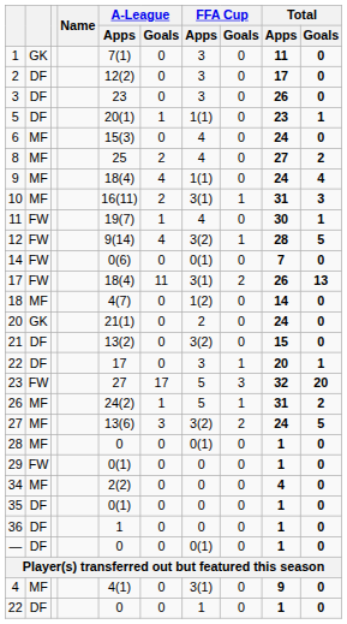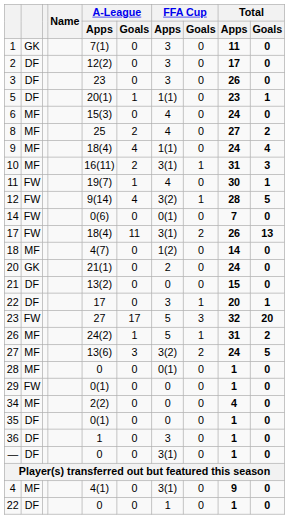21 | FFA Cup / Apps: 3(2) -> 0
36 | FFA Cup / Apps: 0 -> 3
— | FFA Cup / Apps: 0(1) -> 3(1)
